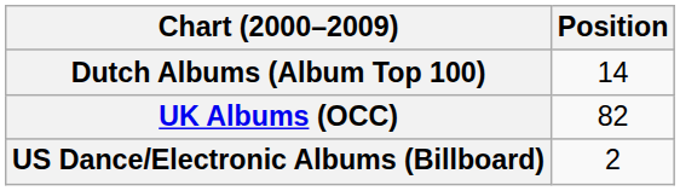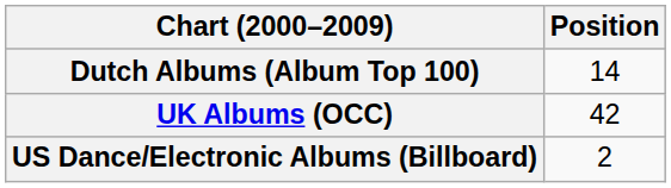UK Albums (OCC) | Position: 82 -> 42
